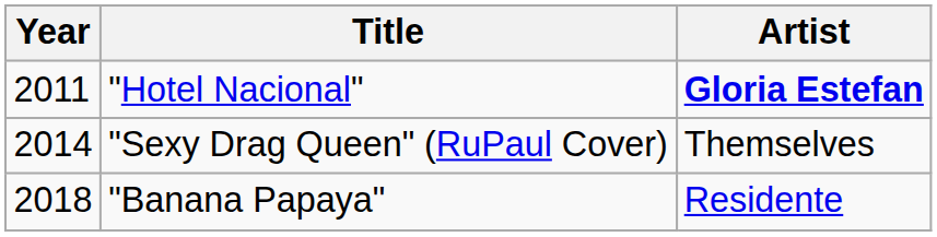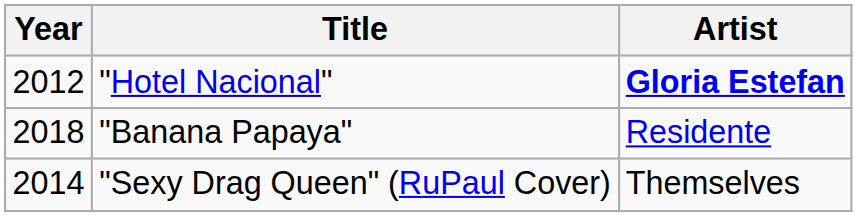"Hotel Nacional" | Year: 2011 -> 2012
rows swapped: "Sexy Drag Queen" (RuPaul Cover) <-> "Banana Papaya"
